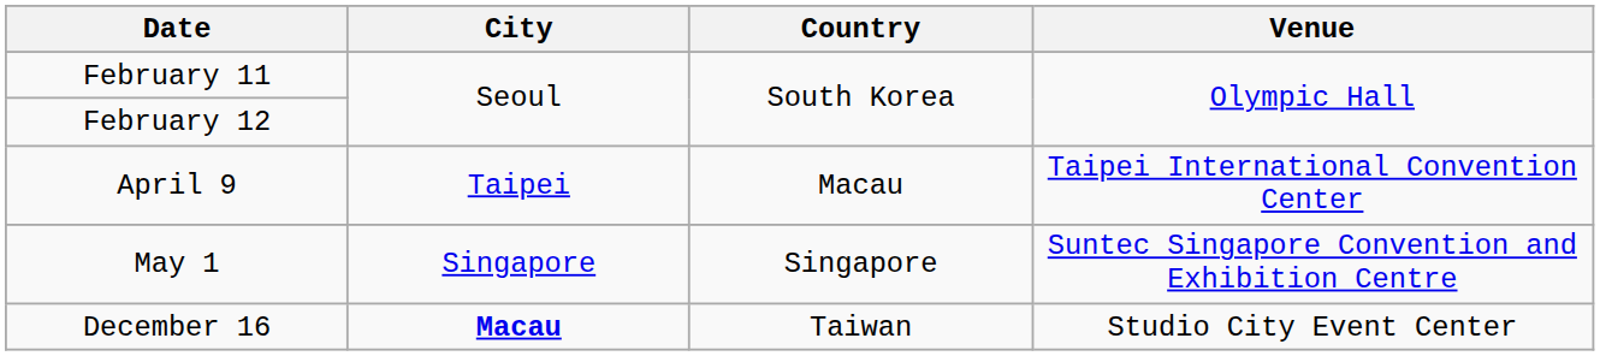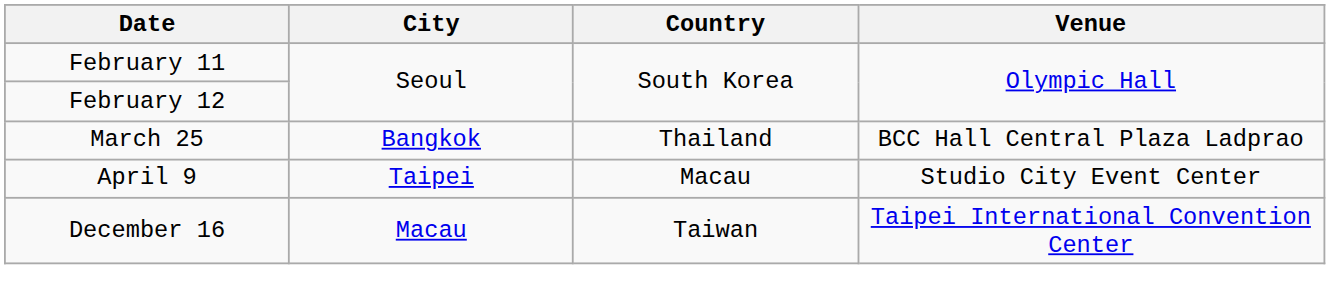+ row: March 25 | Bangkok | Thailand | BCC Hall Central Plaza Ladprao
April 9 | Venue: Taipei International Convention Center -> Studio City Event Center
- row: May 1 | Singapore | Singapore | Suntec Singapore Convention and Exhibition Centre
December 16 | City: bold -> normal
December 16 | Venue: Studio City Event Center -> Taipei International Convention Center
